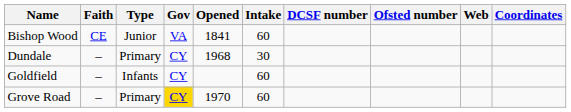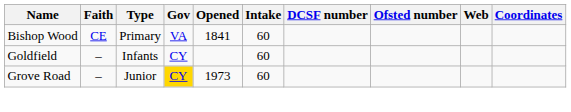Bishop Wood | Type: Junior -> Primary
- row: Dundale | – | Primary | CY | 1968 | 30
Grove Road | Type: Primary -> Junior
Grove Road | Opened: 1970 -> 1973
